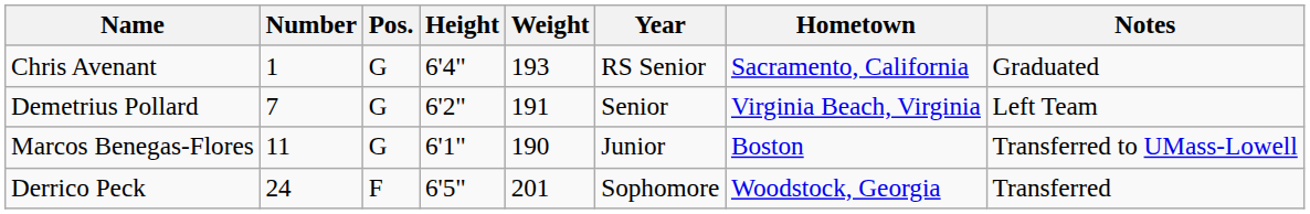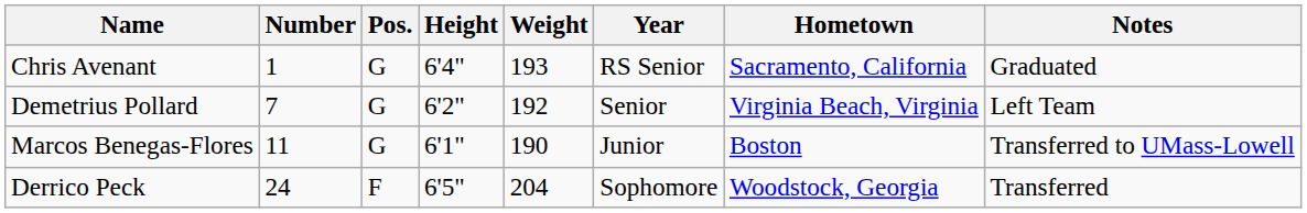Demetrius Pollard | Weight: 191 -> 192
Derrico Peck | Weight: 201 -> 204
